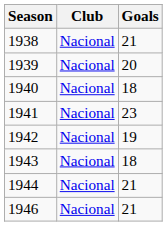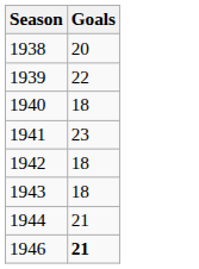- column: Club | Nacional | Nacional | Nacional | Nacional | Nacional | Nacional | Nacional | Nacional
1938 | Goals: 21 -> 20
1939 | Goals: 20 -> 22
1942 | Goals: 19 -> 18
1946 | Goals: normal -> bold
